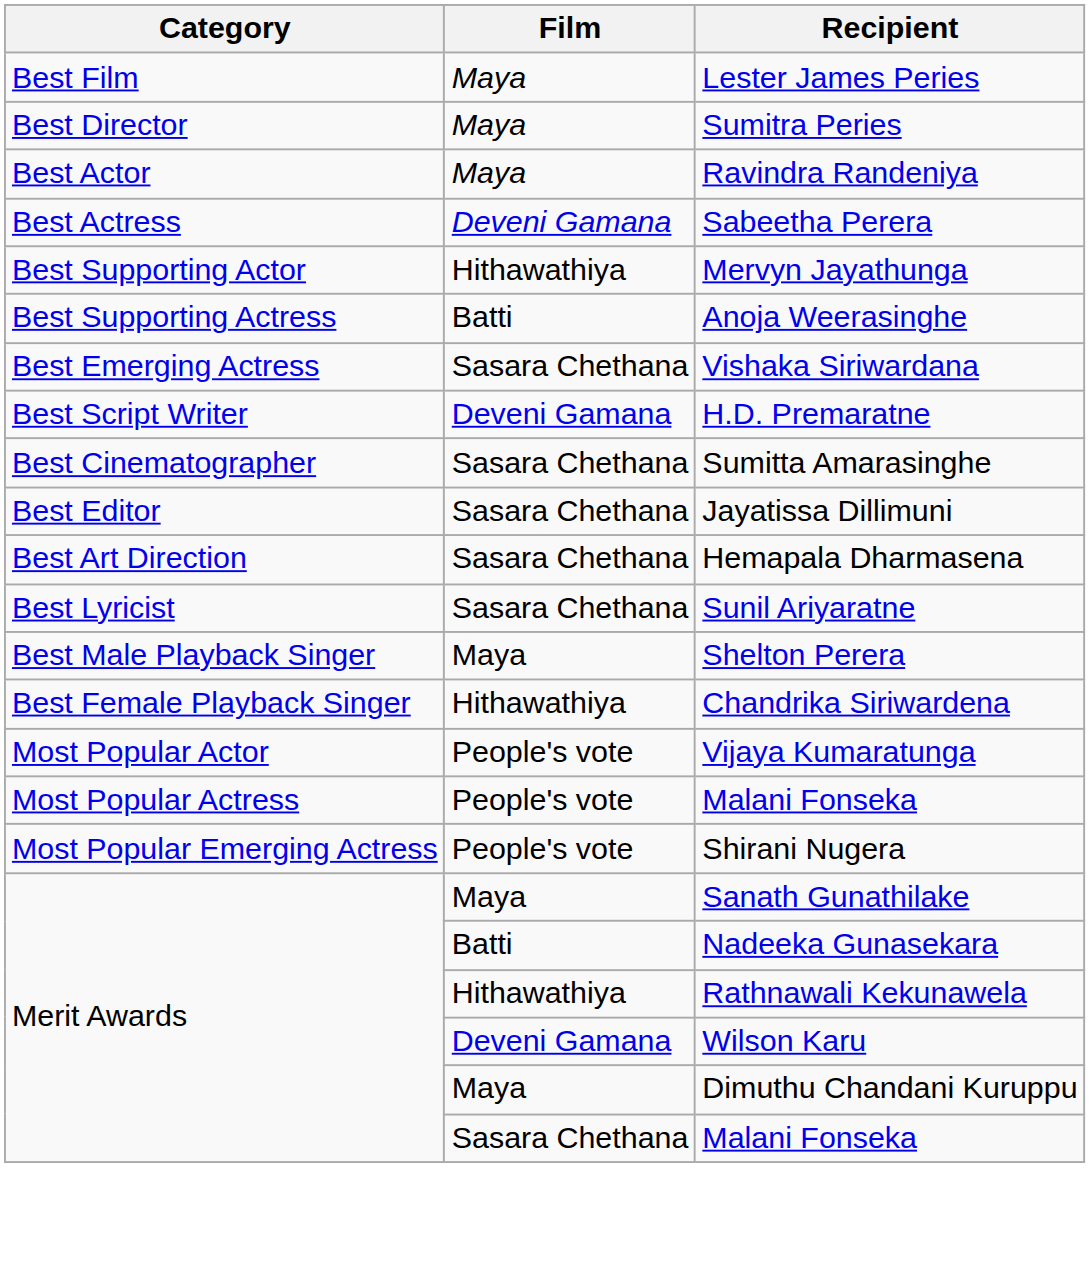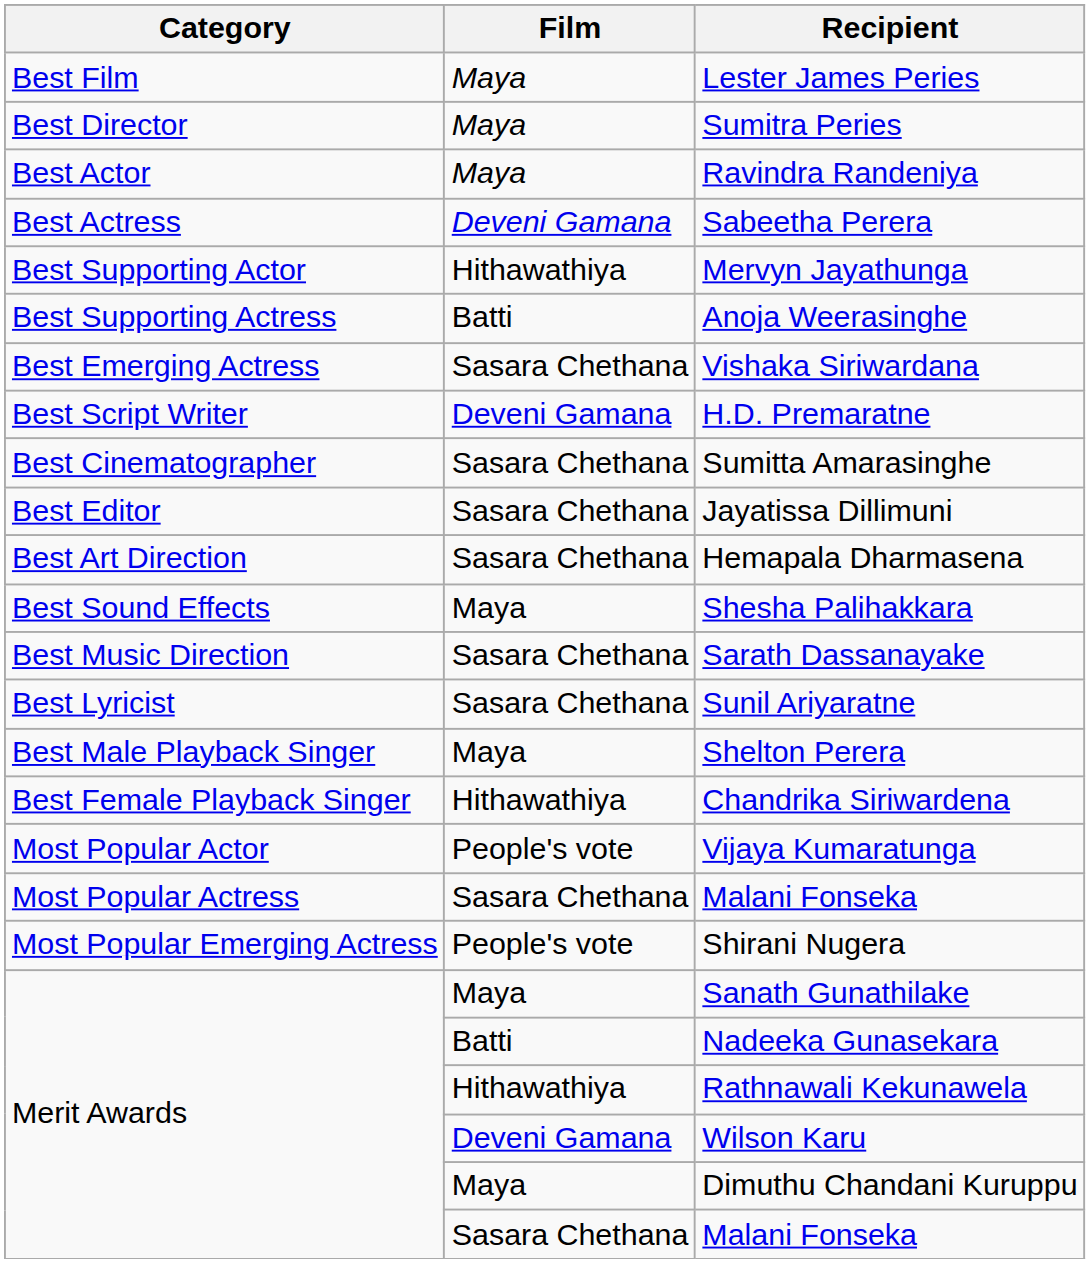+ row: Best Sound Effects | Maya | Shesha Palihakkara
+ row: Best Music Direction | Sasara Chethana | Sarath Dassanayake
Most Popular Actress / Malani Fonseka | Film: People's vote -> Sasara Chethana
